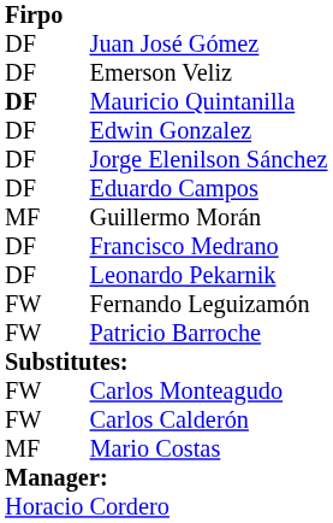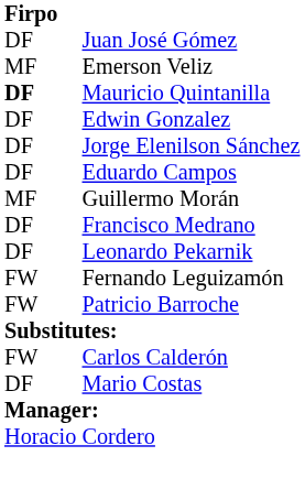Emerson Veliz | column 1: DF -> MF
- row: FW | Carlos Monteagudo
Mario Costas | column 1: MF -> DF
